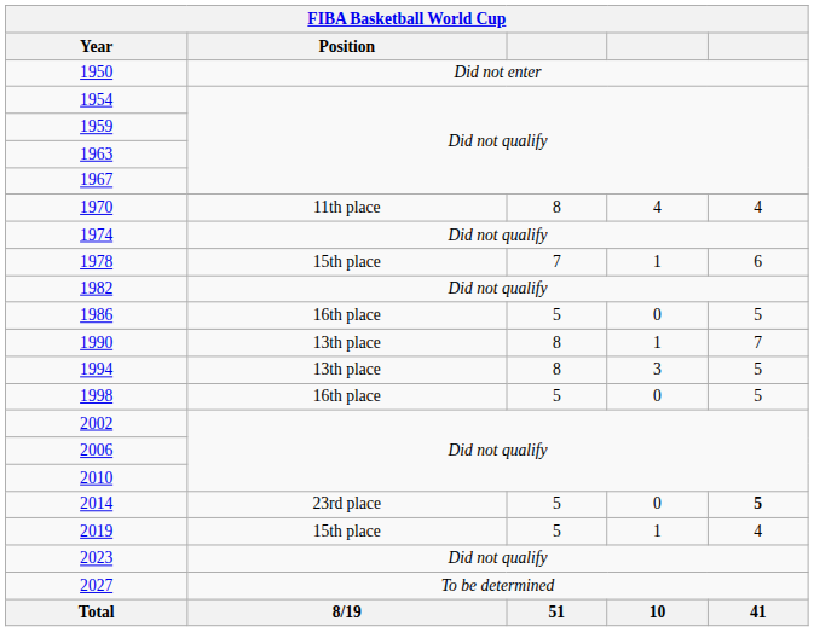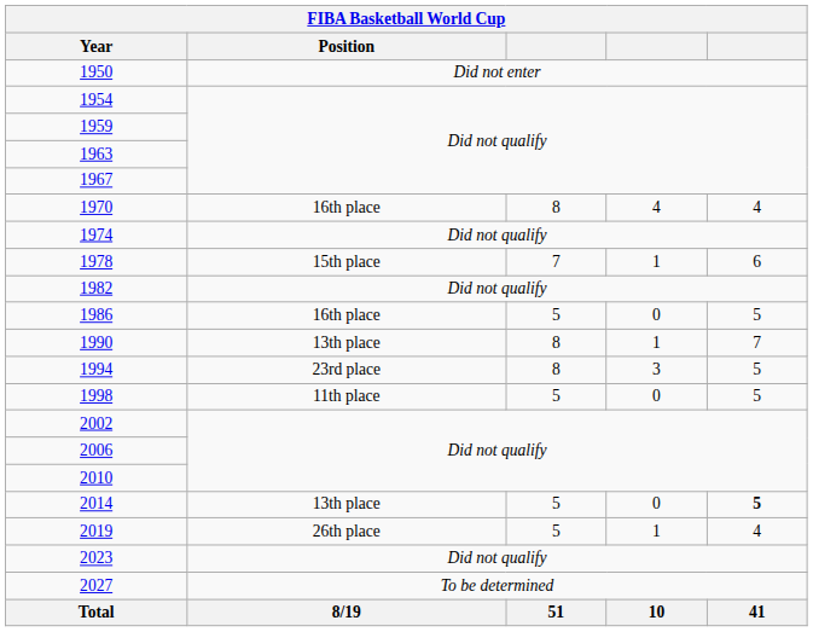1970 | Position: 11th place -> 16th place
1994 | Position: 13th place -> 23rd place
1998 | Position: 16th place -> 11th place
2014 | Position: 23rd place -> 13th place
2019 | Position: 15th place -> 26th place
